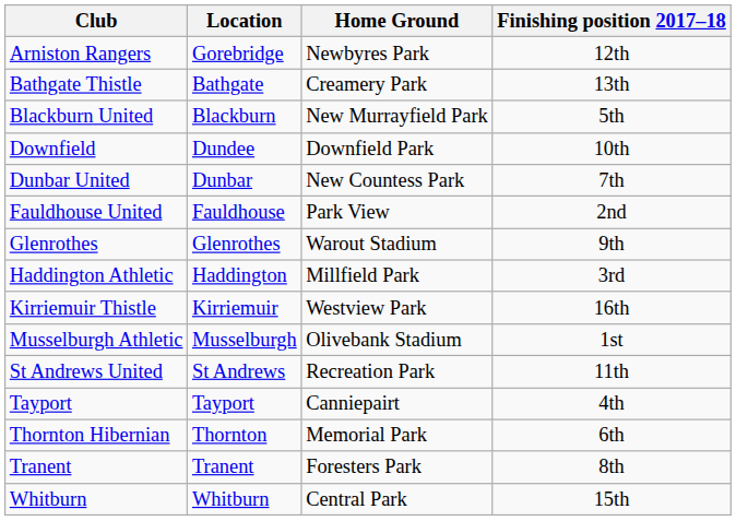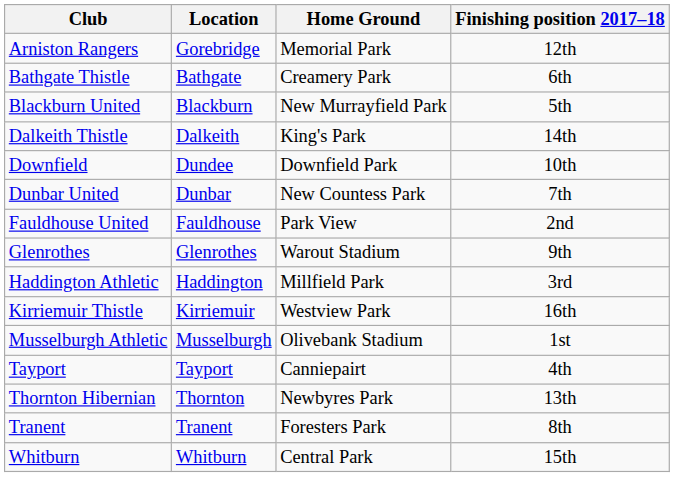Arniston Rangers | Home Ground: Newbyres Park -> Memorial Park
Bathgate Thistle | Finishing position 2017–18: 13th -> 6th
+ row: Dalkeith Thistle | Dalkeith | King's Park | 14th
- row: St Andrews United | St Andrews | Recreation Park | 11th
Thornton Hibernian | Home Ground: Memorial Park -> Newbyres Park
Thornton Hibernian | Finishing position 2017–18: 6th -> 13th
